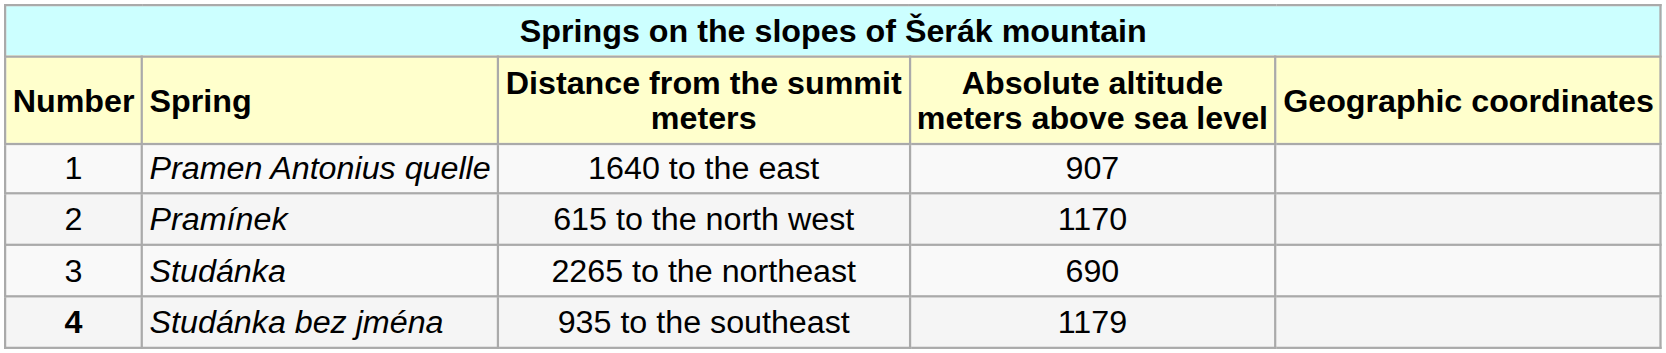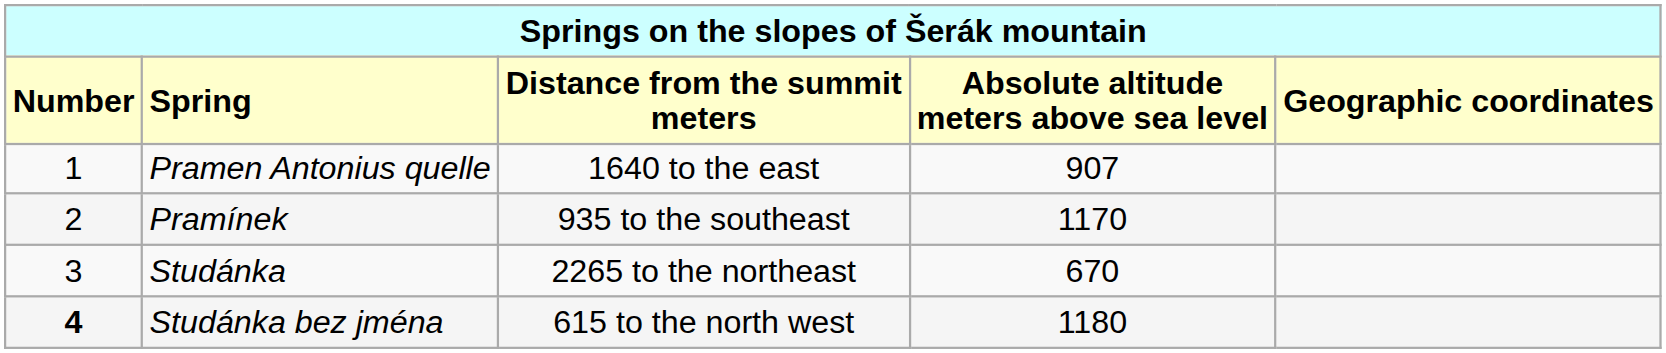Pramínek | column 3: 615 to the north west -> 935 to the southeast
Studánka | column 4: 690 -> 670
Studánka bez jména | column 3: 935 to the southeast -> 615 to the north west
Studánka bez jména | column 4: 1179 -> 1180
